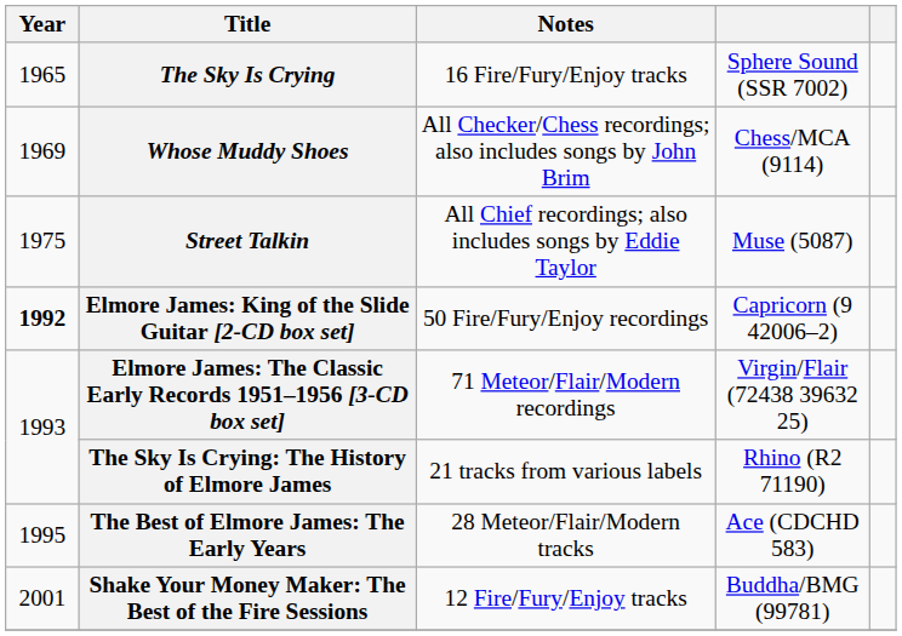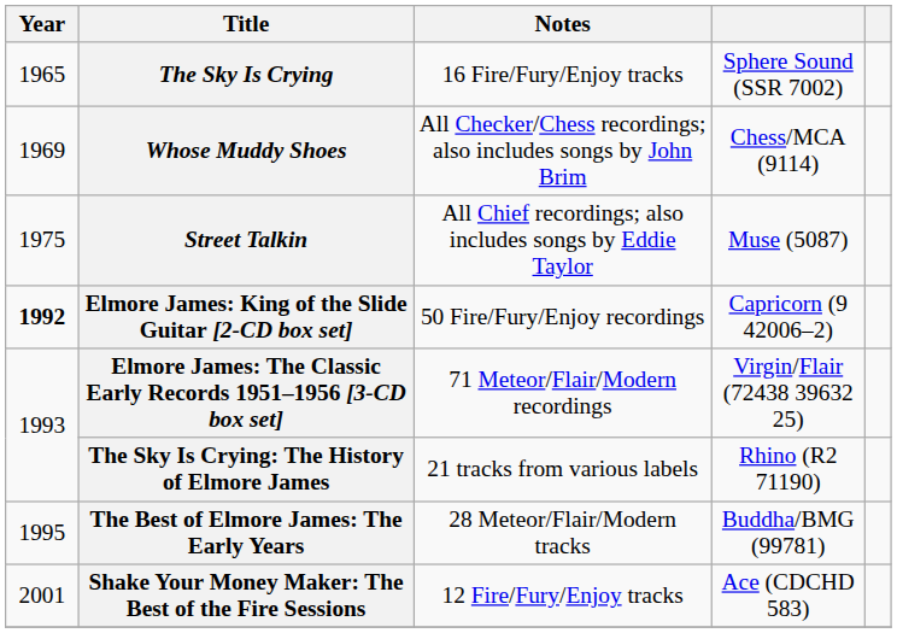The Best of Elmore James: The Early Years | column 4: Ace (CDCHD 583) -> Buddha/BMG (99781)
Shake Your Money Maker: The Best of the Fire Sessions | column 4: Buddha/BMG (99781) -> Ace (CDCHD 583)
